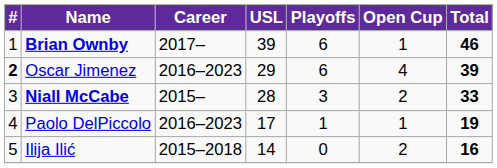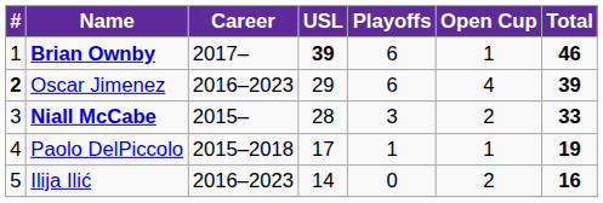Brian Ownby | USL: normal -> bold
Paolo DelPiccolo | Career: 2016–2023 -> 2015–2018
Ilija Ilić | Career: 2015–2018 -> 2016–2023
